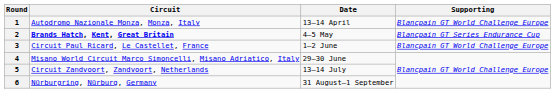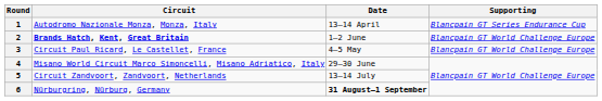1 | Supporting: Blancpain GT World Challenge Europe -> Blancpain GT Series Endurance Cup
2 | Date: 4–5 May -> 1–2 June
2 | Supporting: Blancpain GT Series Endurance Cup -> Blancpain GT World Challenge Europe
3 | Date: 1–2 June -> 4–5 May
6 | Date: normal -> bold
